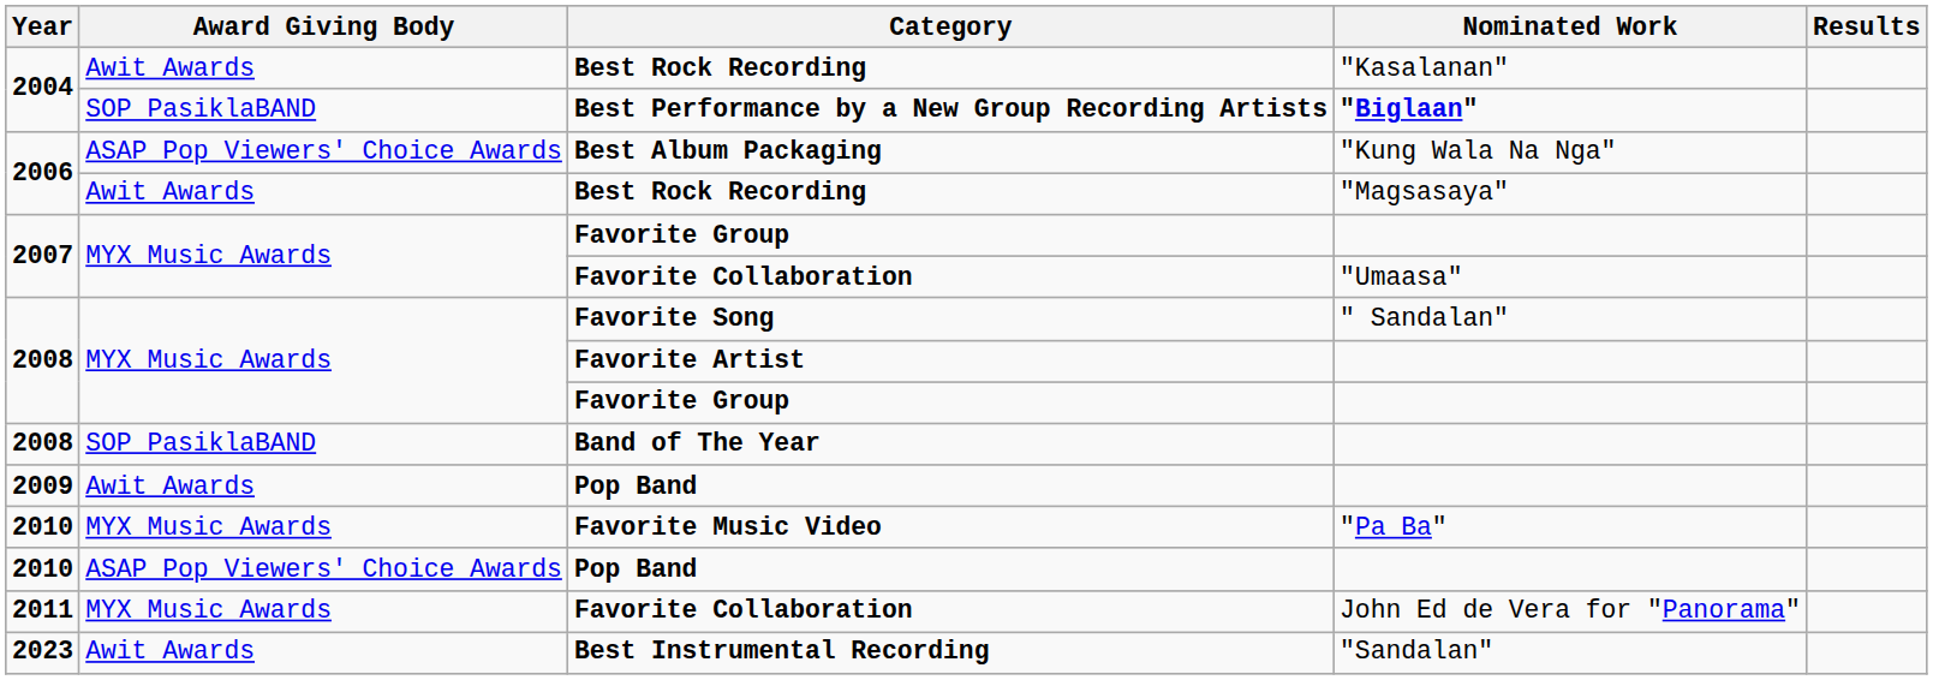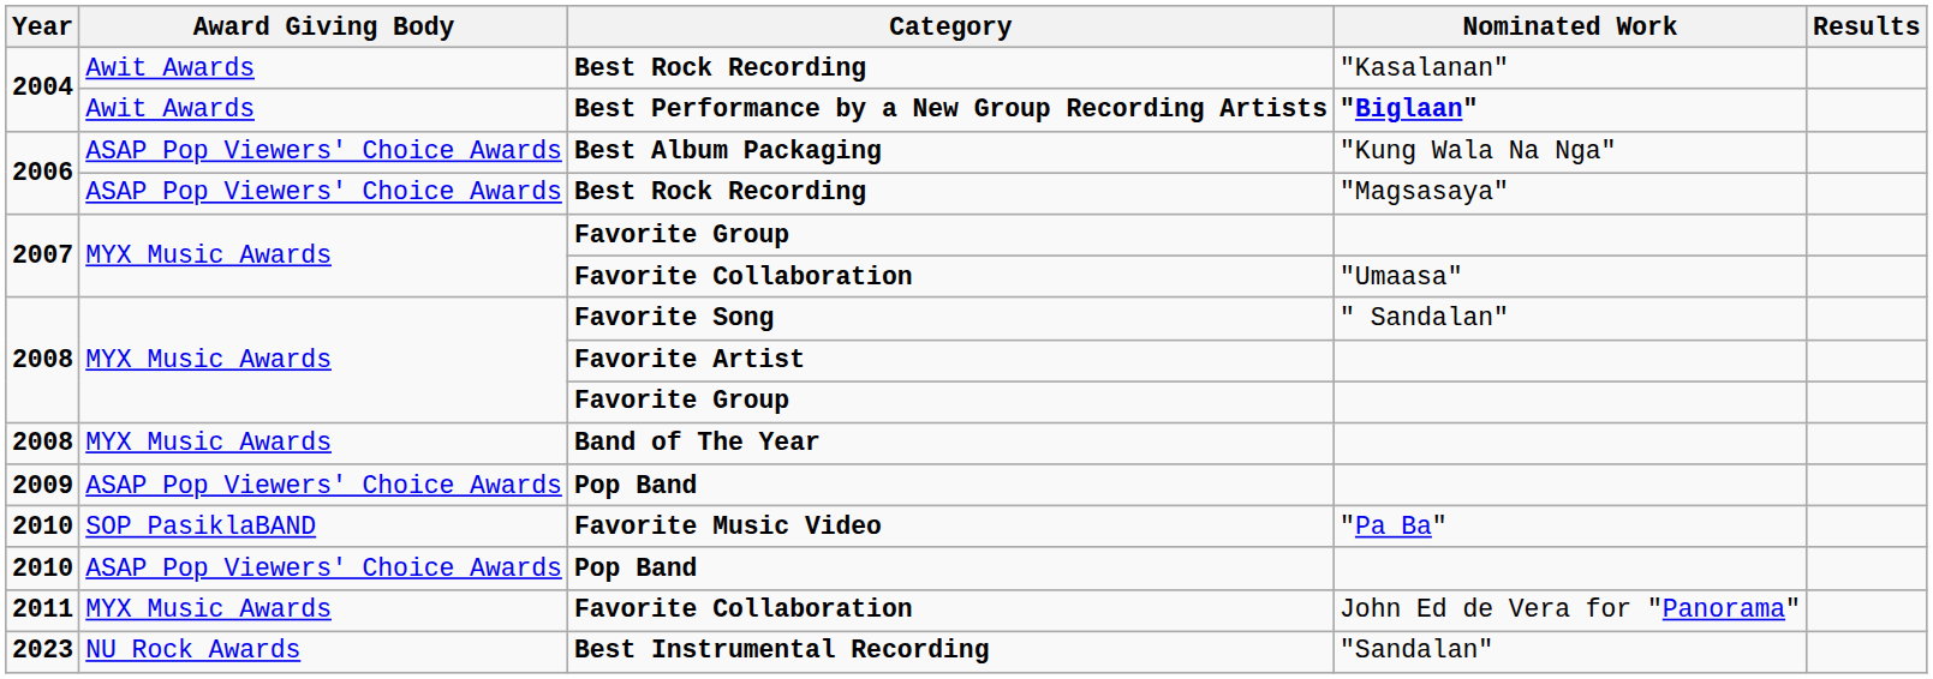Best Performance by a New Group Recording Artists | Award Giving Body: SOP PasiklaBAND -> Awit Awards
2006 / Best Rock Recording | Award Giving Body: Awit Awards -> ASAP Pop Viewers' Choice Awards
Band of The Year | Award Giving Body: SOP PasiklaBAND -> MYX Music Awards
2009 / Pop Band | Award Giving Body: Awit Awards -> ASAP Pop Viewers' Choice Awards
Favorite Music Video | Award Giving Body: MYX Music Awards -> SOP PasiklaBAND
Best Instrumental Recording | Award Giving Body: Awit Awards -> NU Rock Awards
